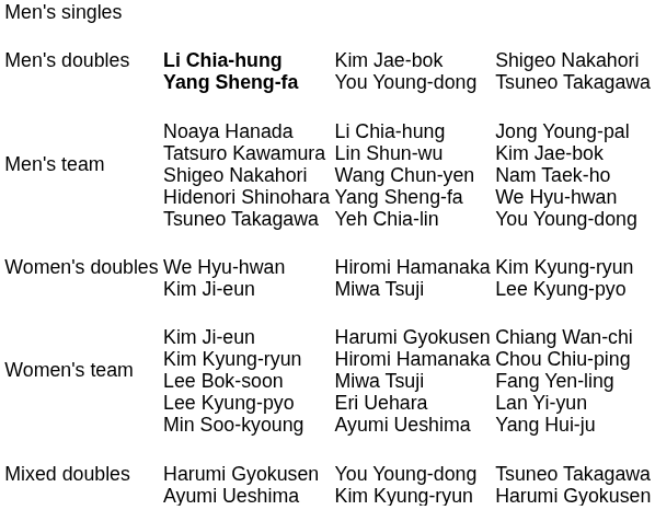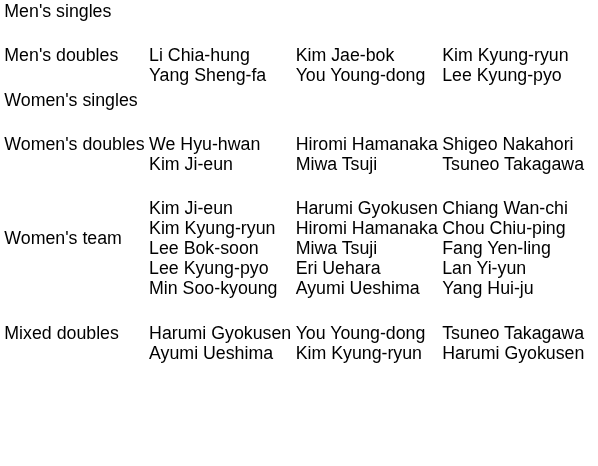Men's doubles | column 2: bold -> normal
Men's doubles | column 4: Shigeo Nakahori Tsuneo Takagawa -> Kim Kyung-ryun Lee Kyung-pyo
- row: Men's team | Noaya Hanada Tatsuro Kawamura Shigeo Nakahori Hidenori Shinohara Tsuneo Takagawa | Li Chia-hung Lin Shun-wu Wang Chun-yen Yang Sheng-fa Yeh Chia-lin | Jong Young-pal Kim Jae-bok Nam Taek-ho We Hyu-hwan You Young-dong
+ row: Women's singles
Women's doubles | column 4: Kim Kyung-ryun Lee Kyung-pyo -> Shigeo Nakahori Tsuneo Takagawa
